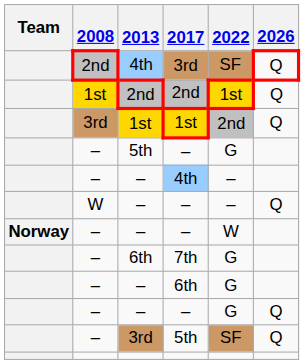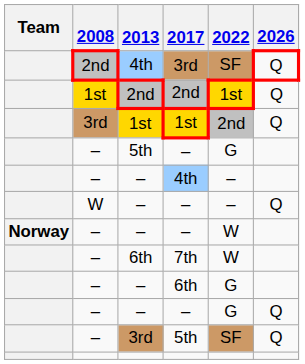7th | 2022: G -> W
